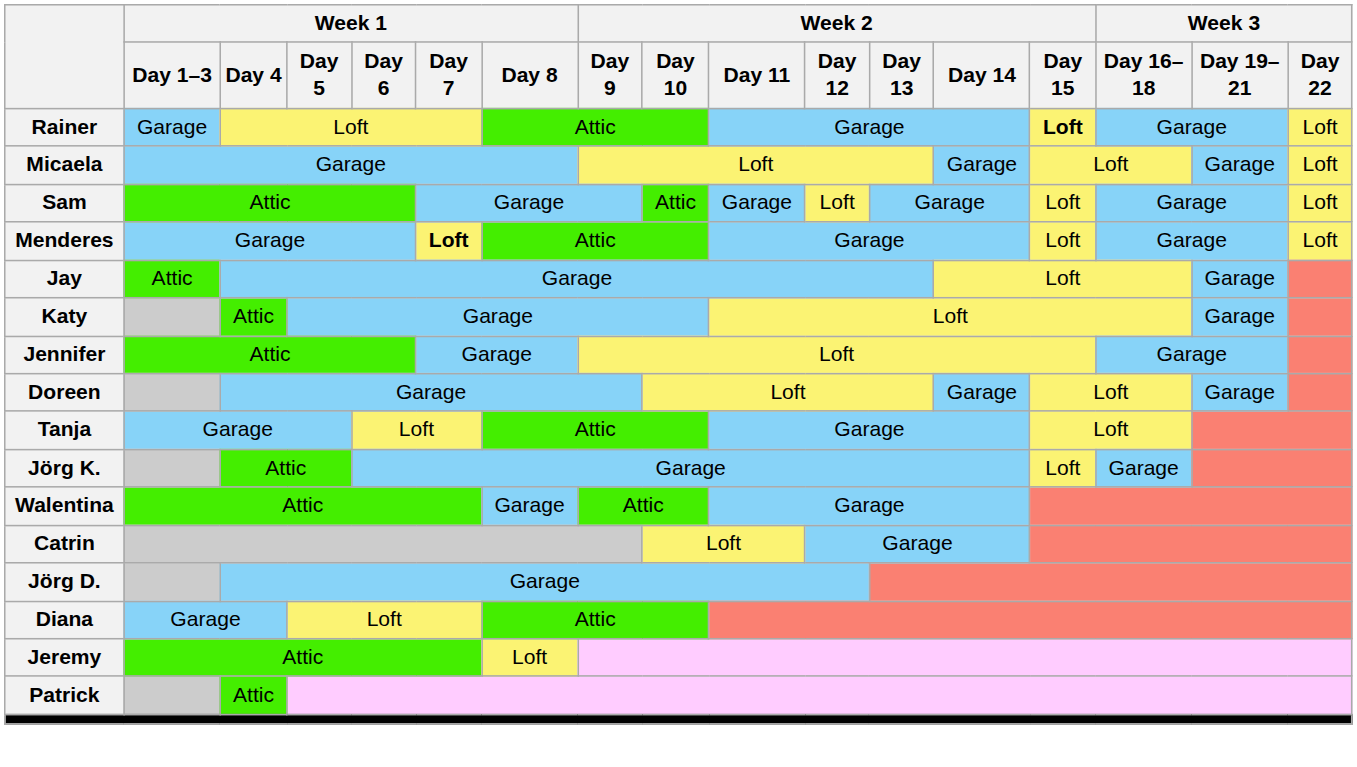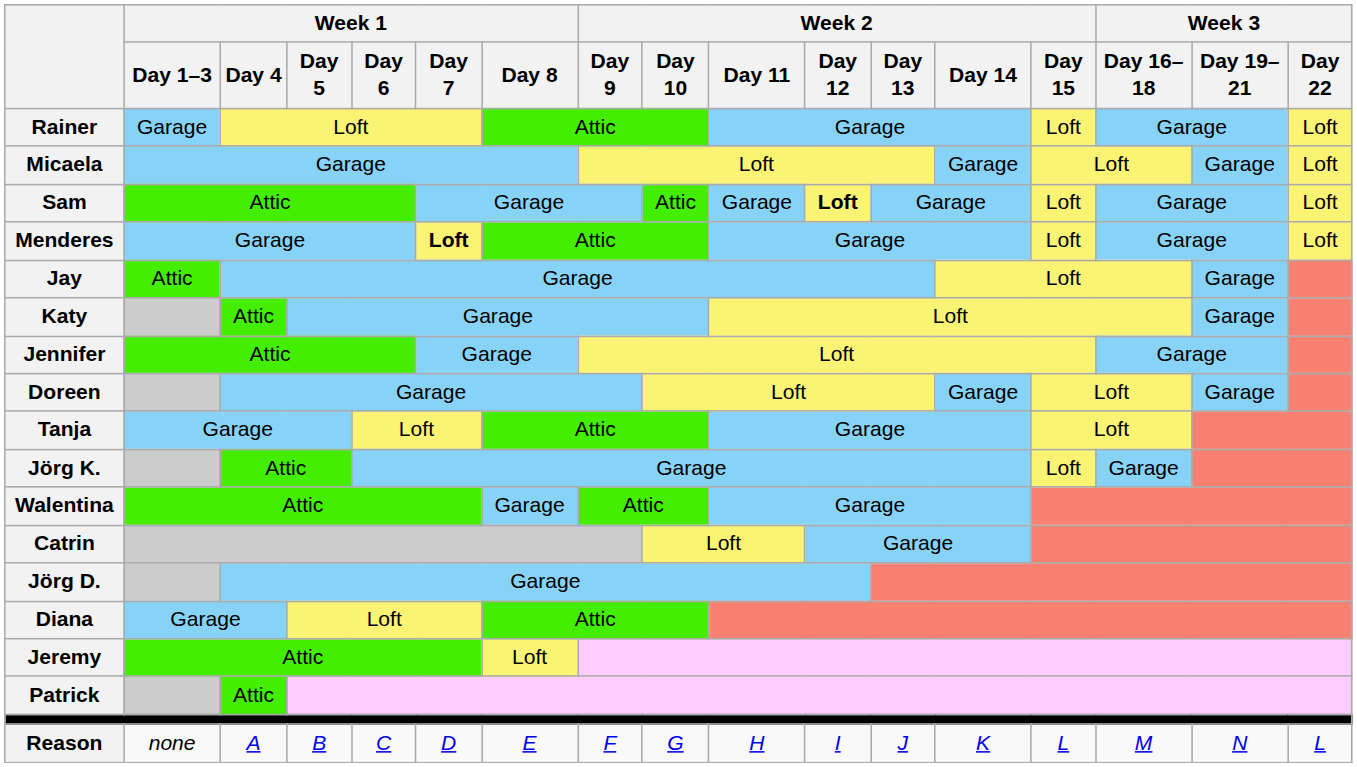Rainer | Week 2 / Day 15: bold -> normal
Sam | Week 2 / Day 12: normal -> bold
+ row: Reason | none | A | B | C | D | E | F | G | H | I | J | K | L | M | N | L
